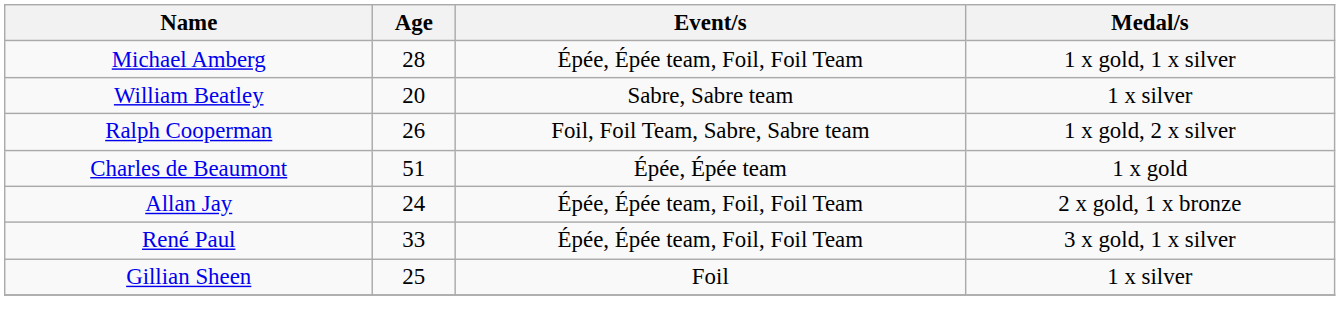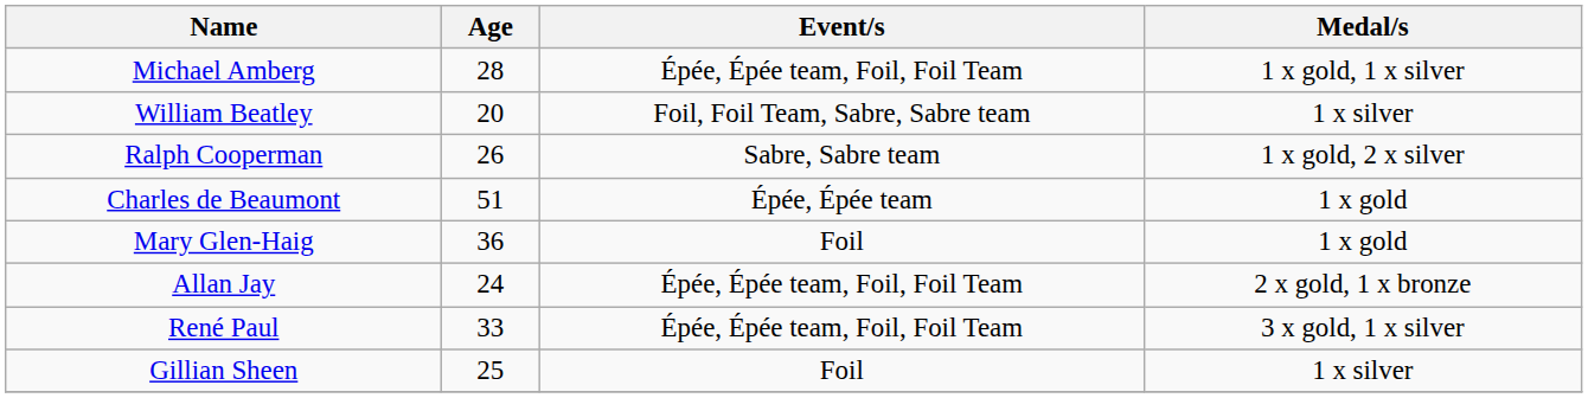William Beatley | Event/s: Sabre, Sabre team -> Foil, Foil Team, Sabre, Sabre team
Ralph Cooperman | Event/s: Foil, Foil Team, Sabre, Sabre team -> Sabre, Sabre team
+ row: Mary Glen-Haig | 36 | Foil | 1 x gold
